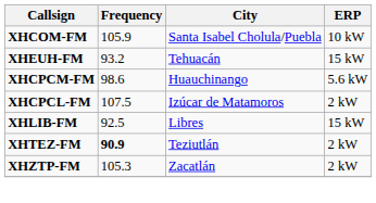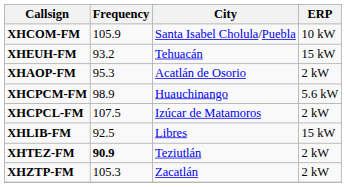+ row: XHAOP-FM | 95.3 | Acatlán de Osorio | 2 kW
XHCPCM-FM | Frequency: 98.6 -> 98.9
